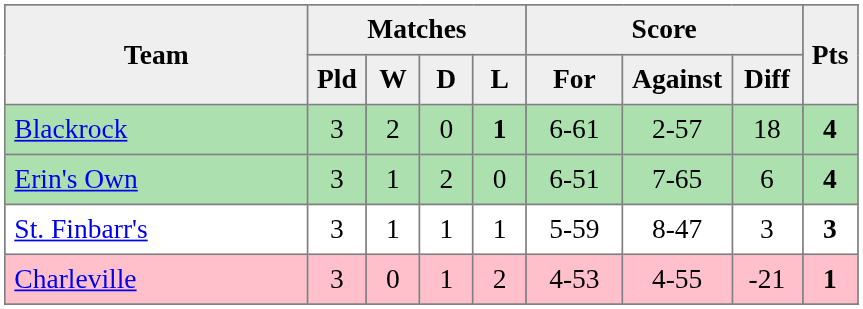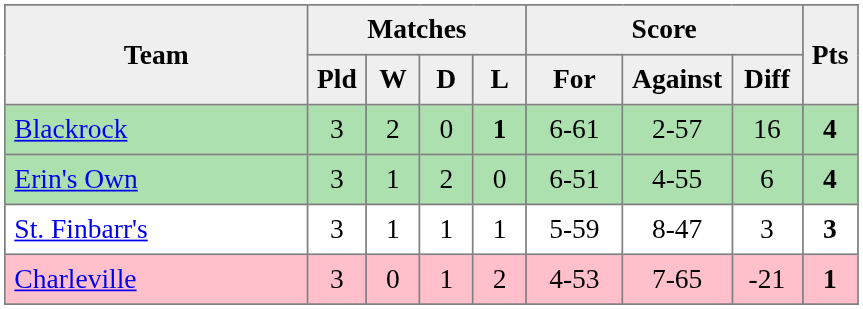Blackrock | Score / Diff: 18 -> 16
Erin's Own | Score / Against: 7-65 -> 4-55
Charleville | Score / Against: 4-55 -> 7-65
